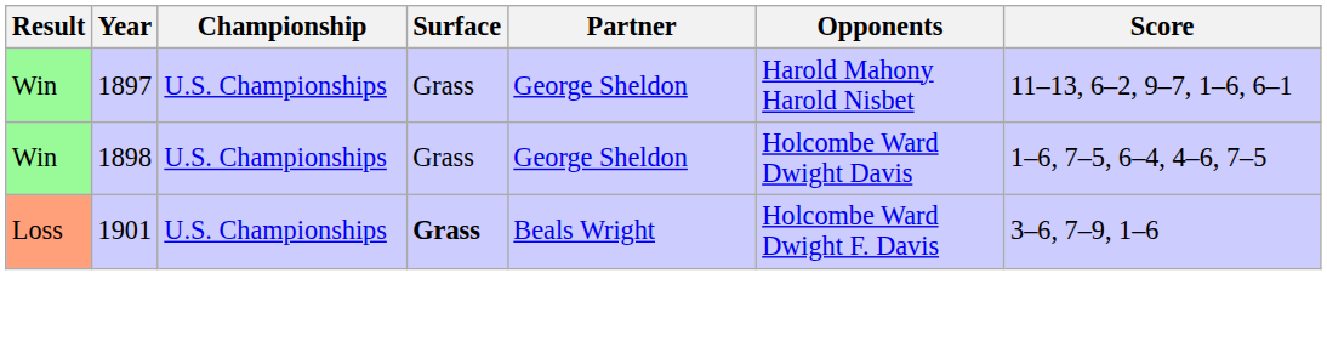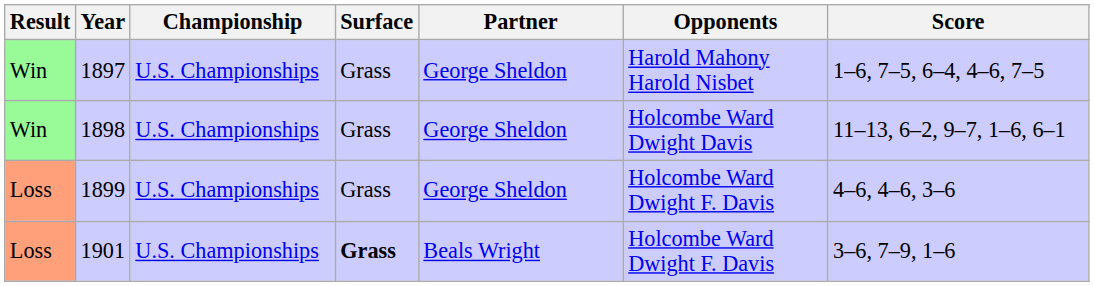1897 | Score: 11–13, 6–2, 9–7, 1–6, 6–1 -> 1–6, 7–5, 6–4, 4–6, 7–5
1898 | Score: 1–6, 7–5, 6–4, 4–6, 7–5 -> 11–13, 6–2, 9–7, 1–6, 6–1
+ row: Loss | 1899 | U.S. Championships | Grass | George Sheldon | Holcombe Ward Dwight F. Davis | 4–6, 4–6, 3–6
